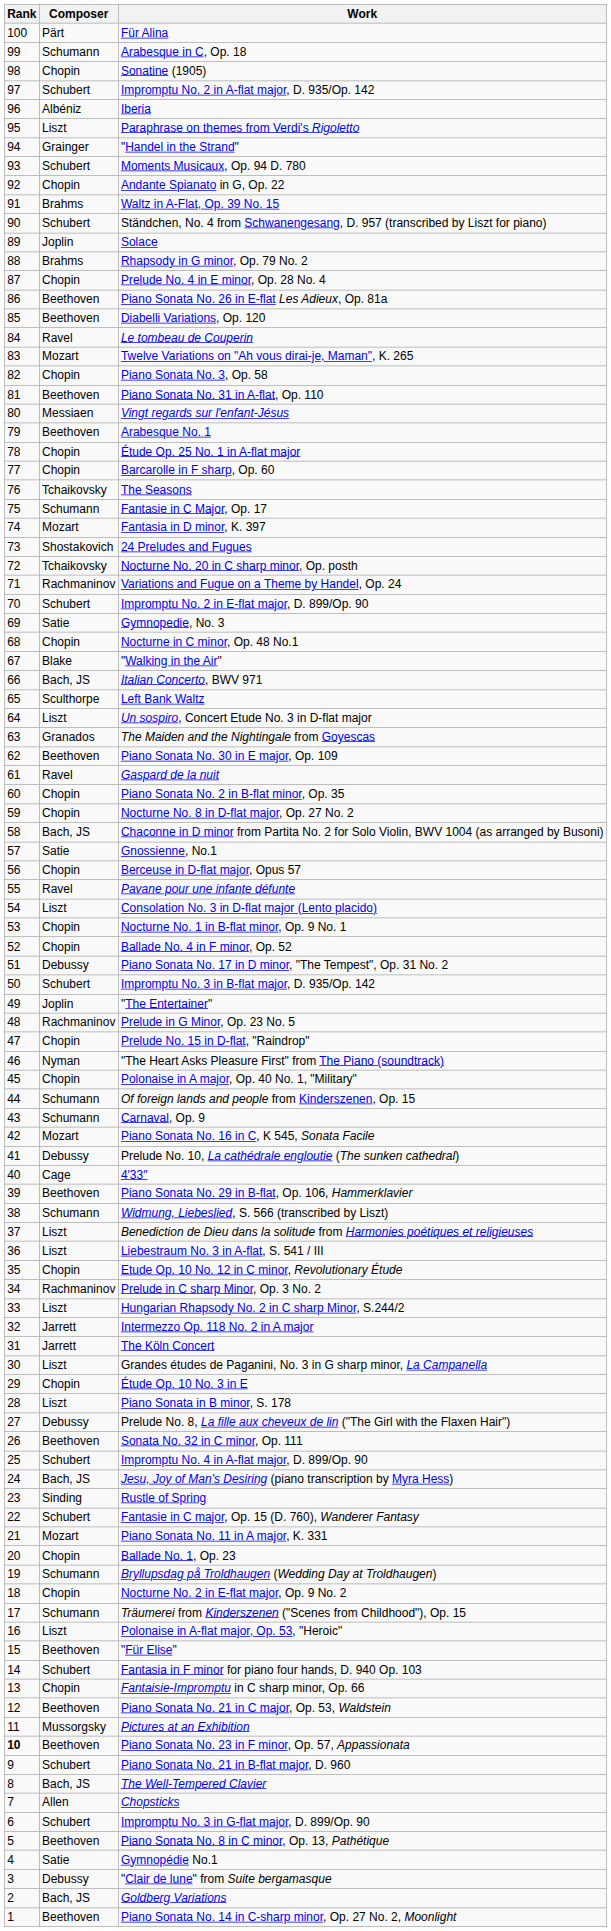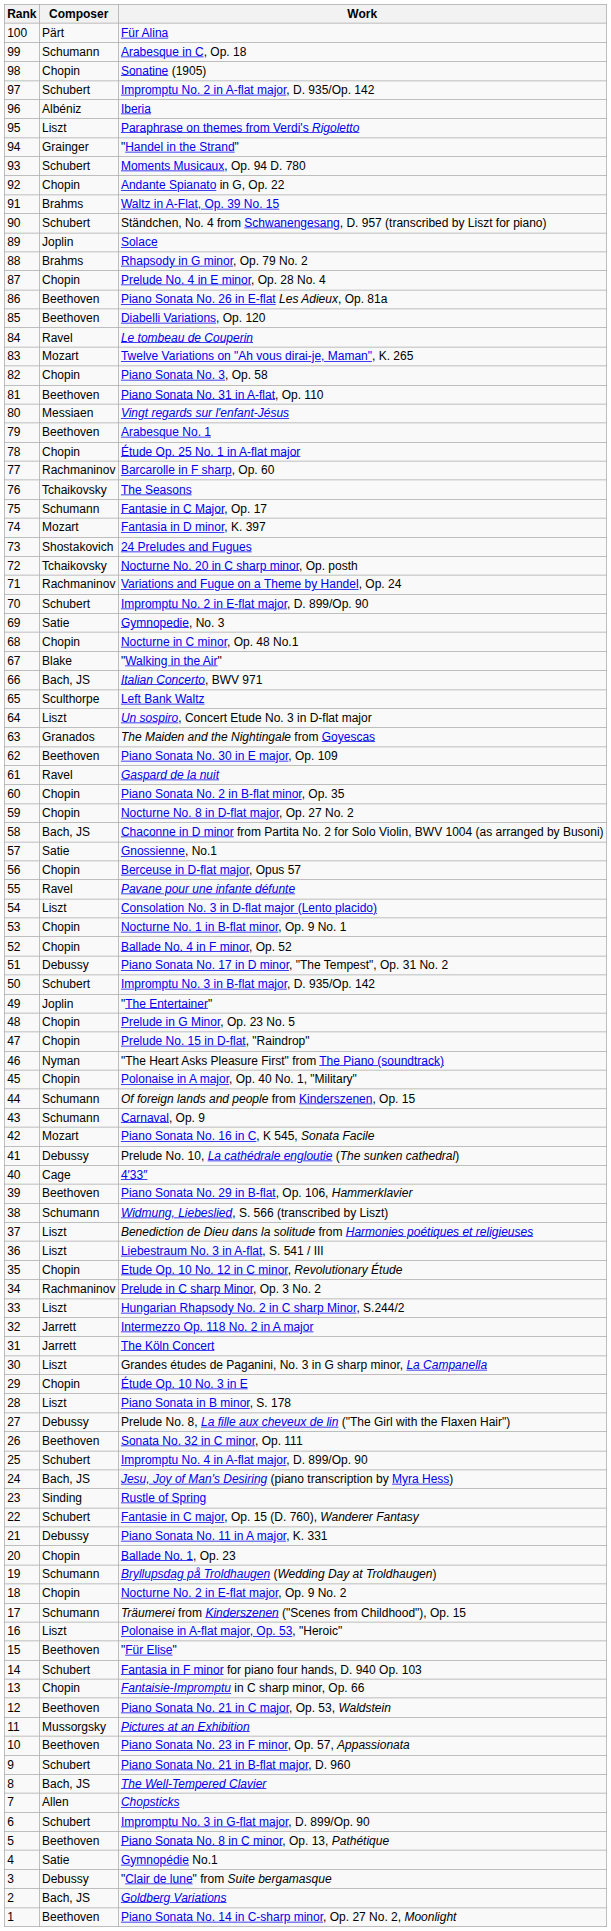Barcarolle in F sharp, Op. 60 | Composer: Chopin -> Rachmaninov
Prelude in G Minor, Op. 23 No. 5 | Composer: Rachmaninov -> Chopin
Piano Sonata No. 11 in A major, K. 331 | Composer: Mozart -> Debussy
Piano Sonata No. 23 in F minor, Op. 57, Appassionata | Rank: bold -> normal
